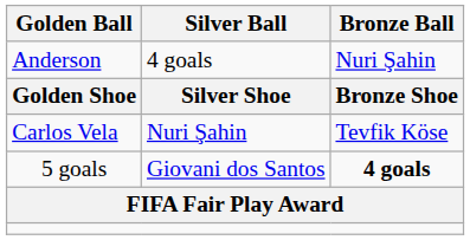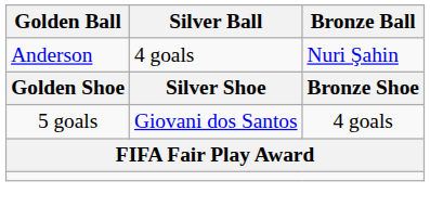- row: Carlos Vela | Nuri Şahin | Tevfik Köse
5 goals | Bronze Ball: bold -> normal
